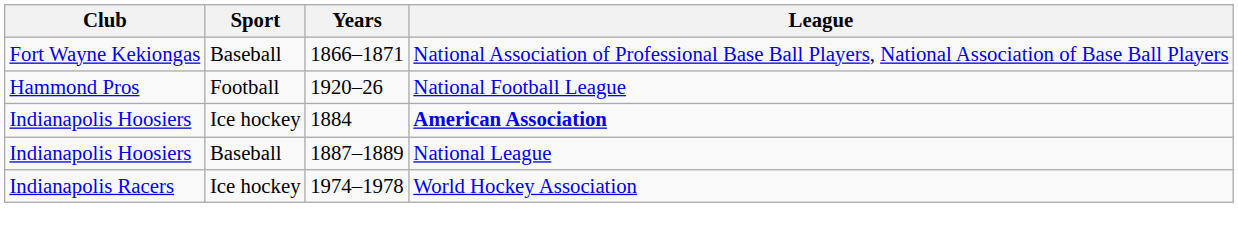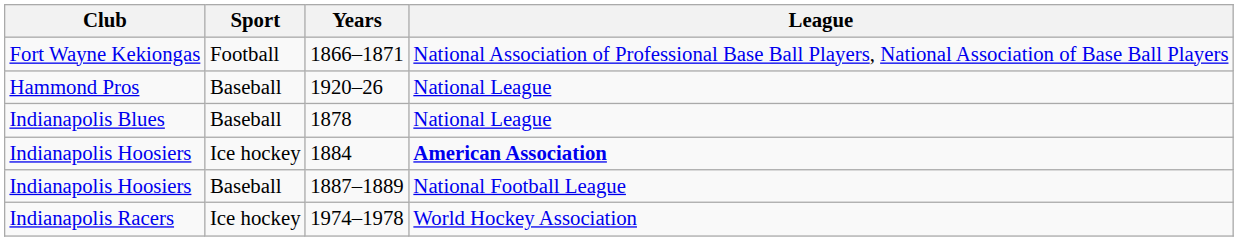1866–1871 | Sport: Baseball -> Football
1920–26 | Sport: Football -> Baseball
1920–26 | League: National Football League -> National League
+ row: Indianapolis Blues | Baseball | 1878 | National League
1887–1889 | League: National League -> National Football League
